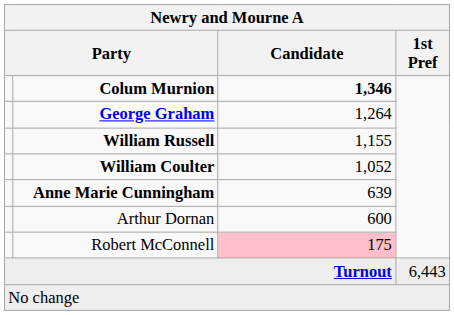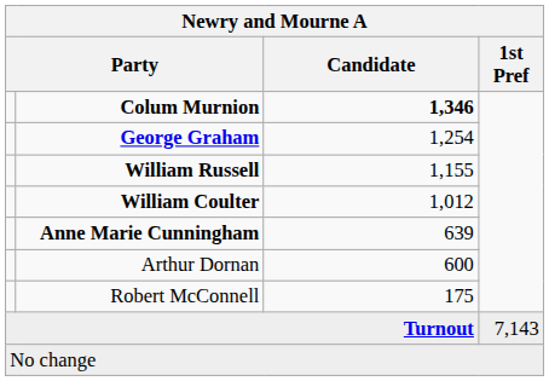George Graham | Candidate: 1,264 -> 1,254
William Coulter | Candidate: 1,052 -> 1,012
Robert McConnell | Candidate: pink background -> no background
Turnout | 1st Pref: 6,443 -> 7,143
